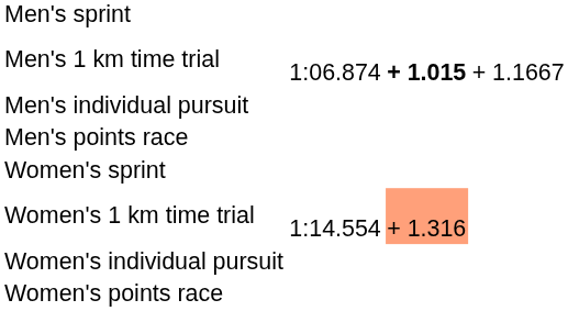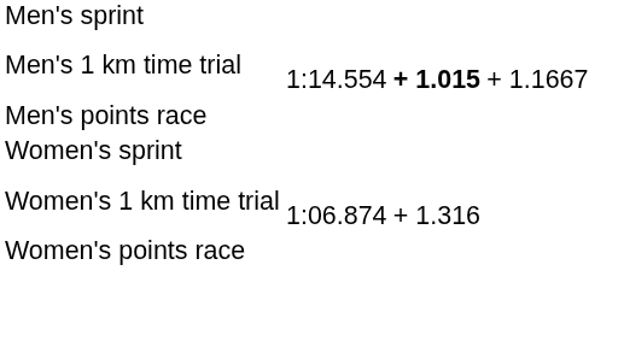Men's 1 km time trial | column 2: 1:06.874 -> 1:14.554
- row: Men's individual pursuit
Women's 1 km time trial | column 2: 1:14.554 -> 1:06.874
Women's 1 km time trial | column 3: lightsalmon background -> no background
- row: Women's individual pursuit
